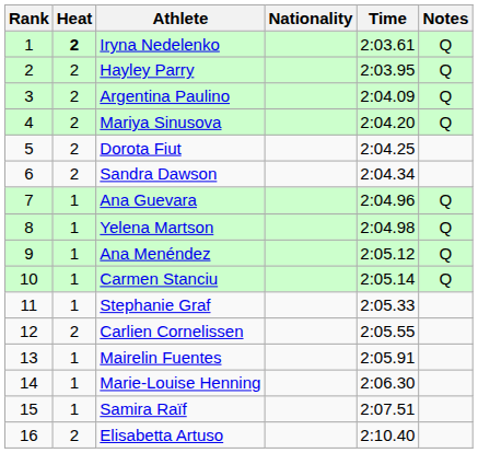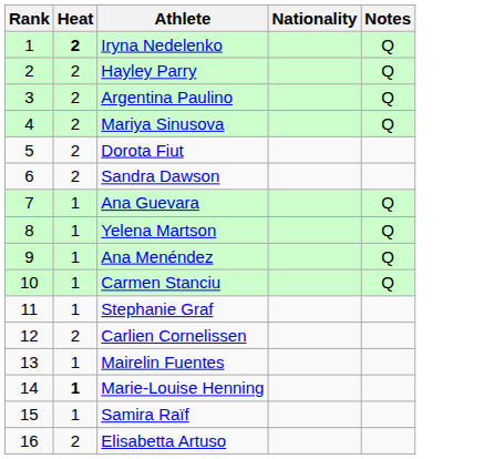- column: Time | 2:03.61 | 2:03.95 | 2:04.09 | 2:04.20 | 2:04.25 | 2:04.34 | 2:04.96 | 2:04.98 | 2:05.12 | 2:05.14 | 2:05.33 | 2:05.55 | 2:05.91 | 2:06.30 | 2:07.51 | 2:10.40
Marie-Louise Henning | Heat: normal -> bold
